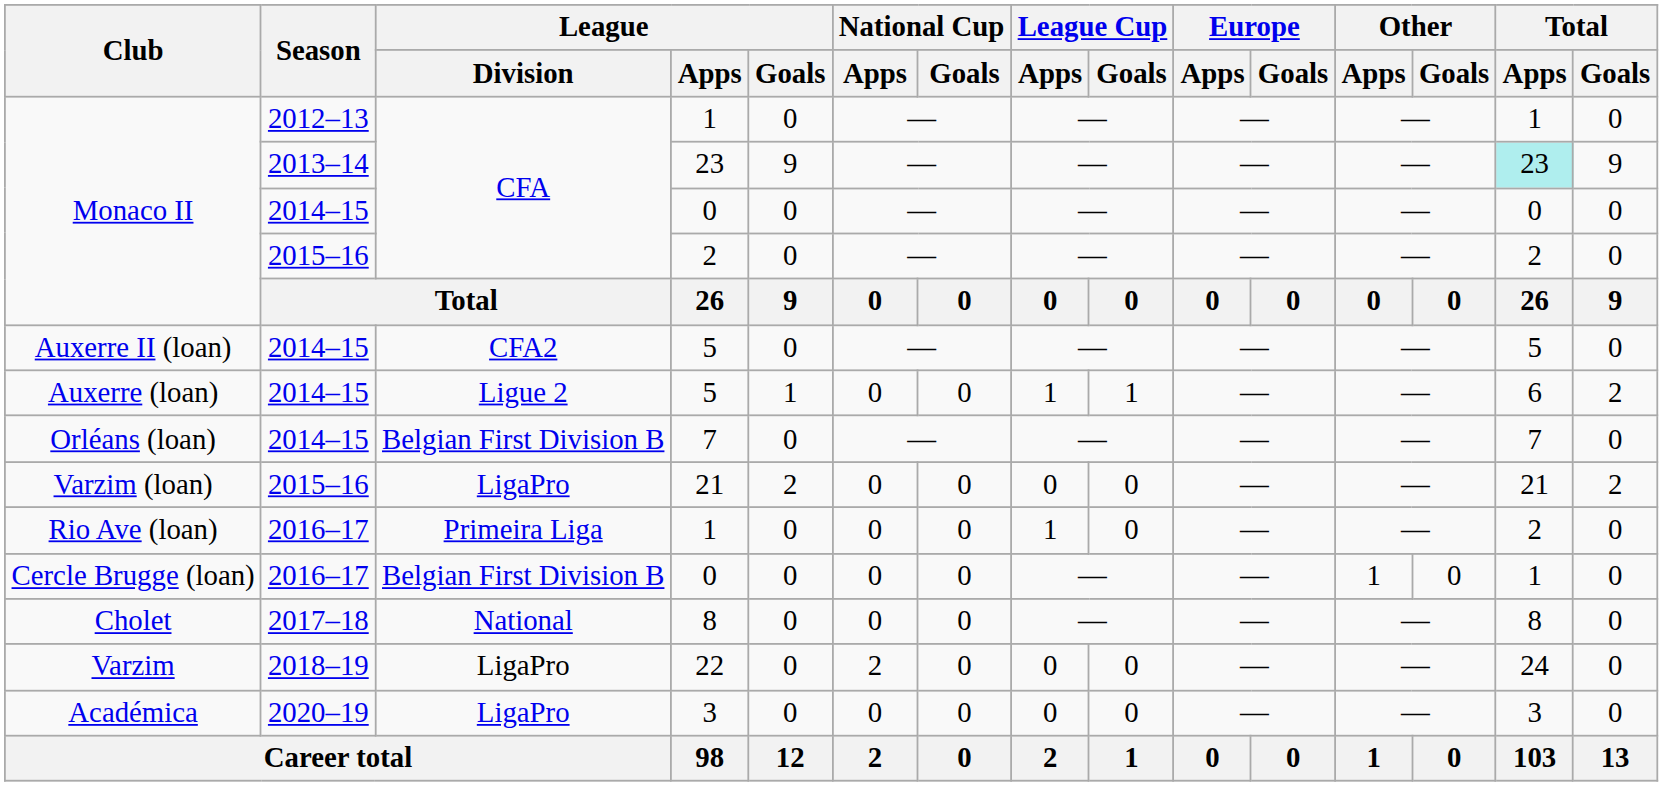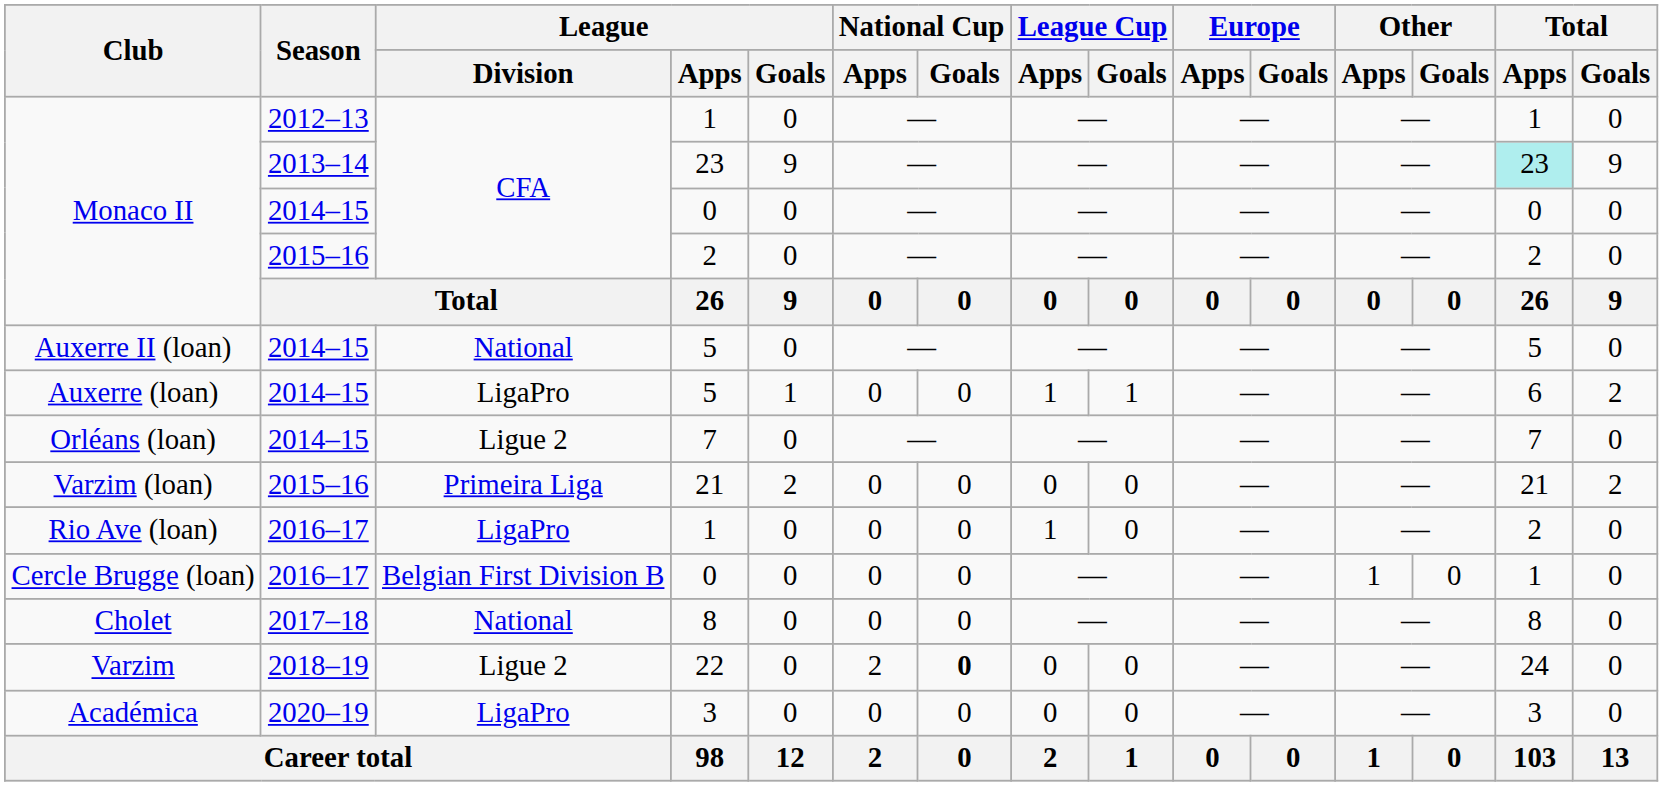Auxerre II (loan) | League / Division: CFA2 -> National
Auxerre (loan) | League / Division: Ligue 2 -> LigaPro
Orléans (loan) | League / Division: Belgian First Division B -> Ligue 2
Varzim (loan) | League / Division: LigaPro -> Primeira Liga
Rio Ave (loan) | League / Division: Primeira Liga -> LigaPro
Varzim | League / Division: LigaPro -> Ligue 2
Varzim | National Cup / Goals: normal -> bold
